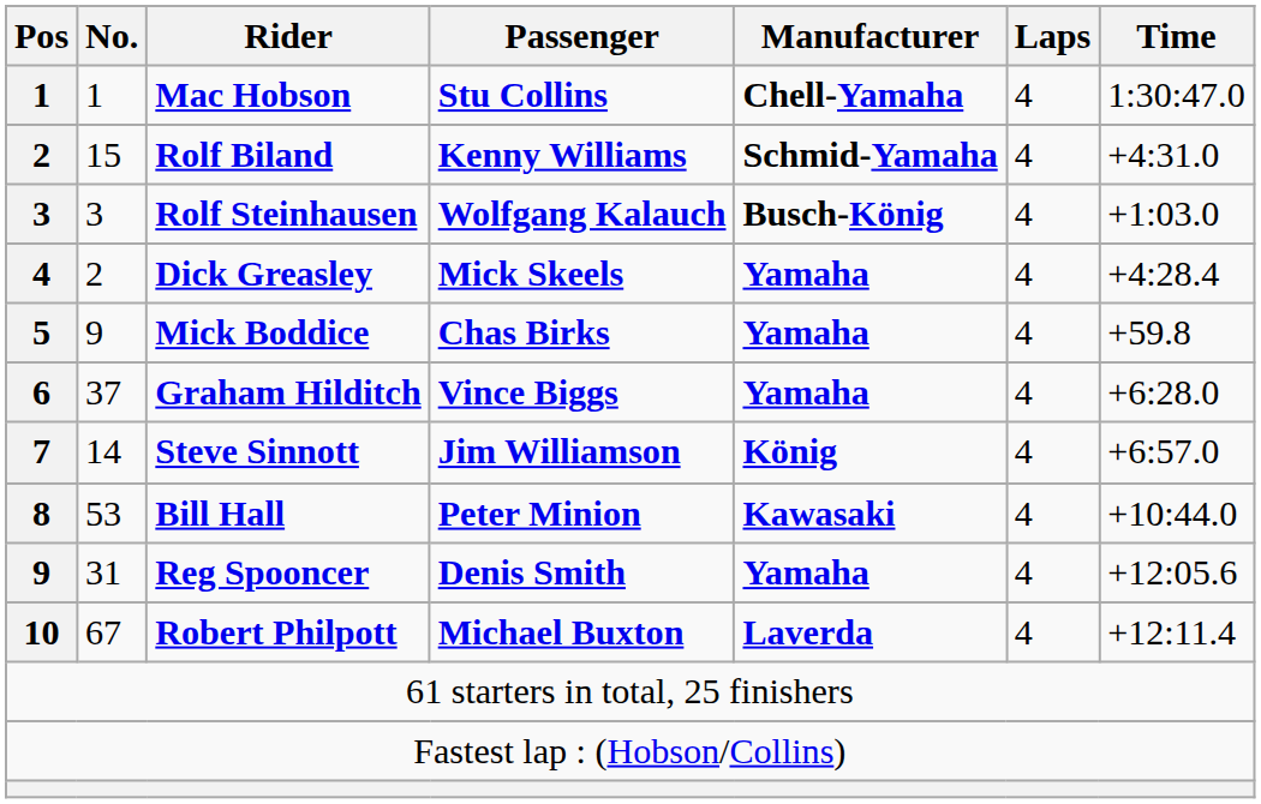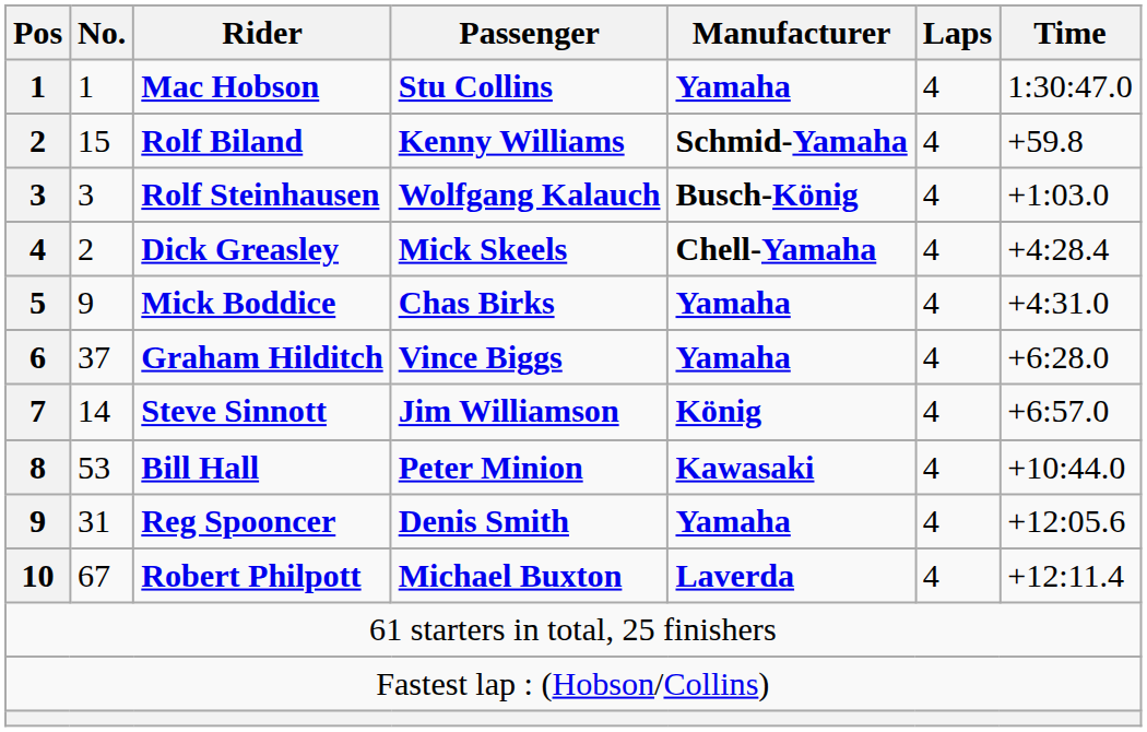Mac Hobson | Manufacturer: Chell-Yamaha -> Yamaha
Rolf Biland | Time: +4:31.0 -> +59.8
Dick Greasley | Manufacturer: Yamaha -> Chell-Yamaha
Mick Boddice | Time: +59.8 -> +4:31.0
